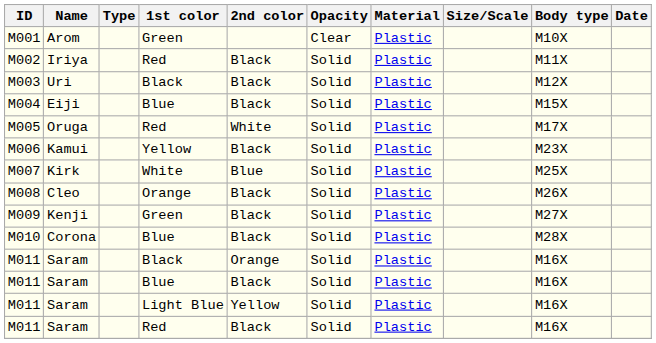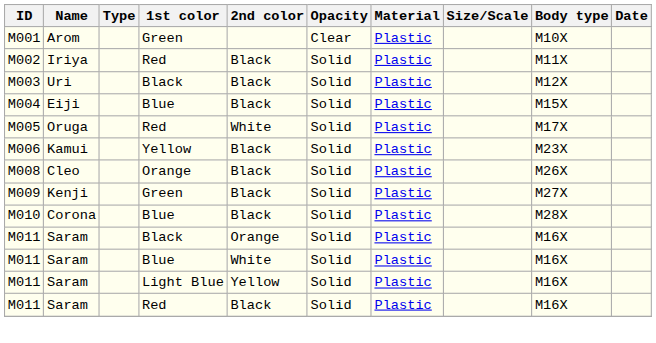- row: M007 | Kirk | White | Blue | Solid | Plastic | M25X
M011 / Blue | 2nd color: Black -> White
